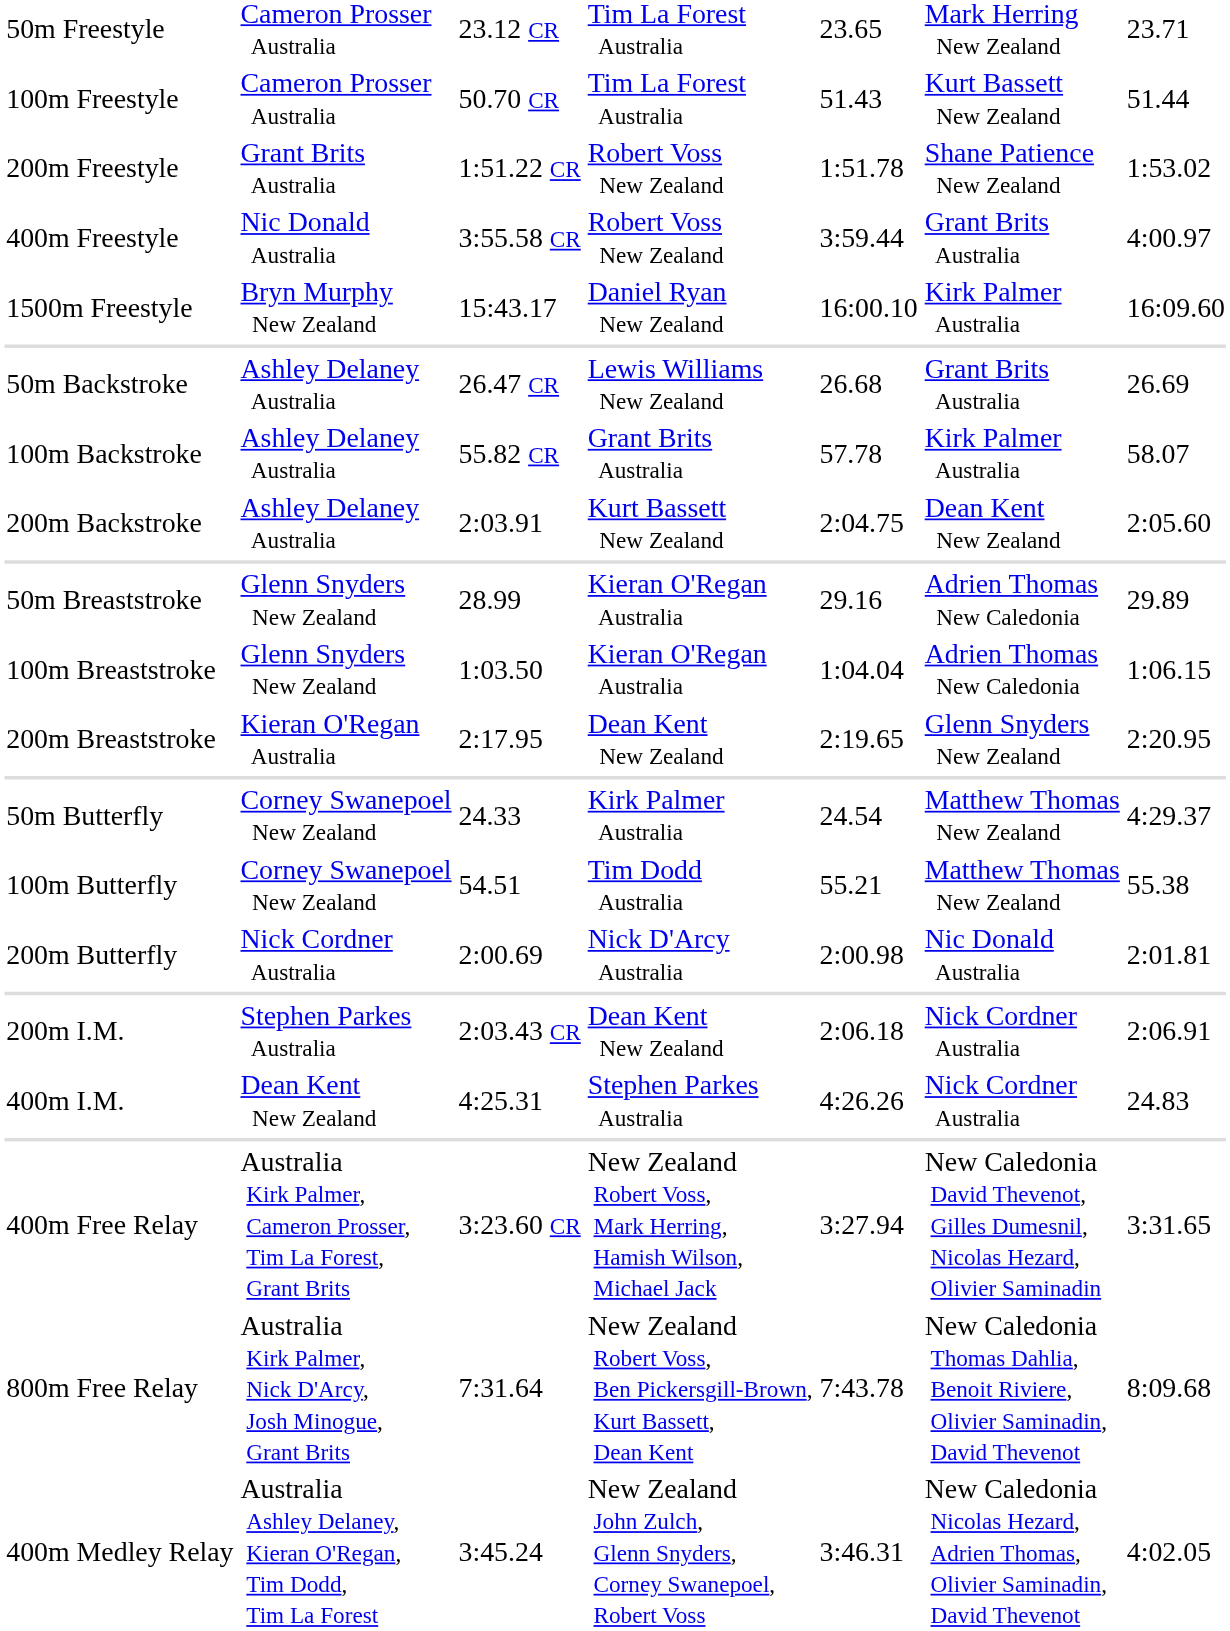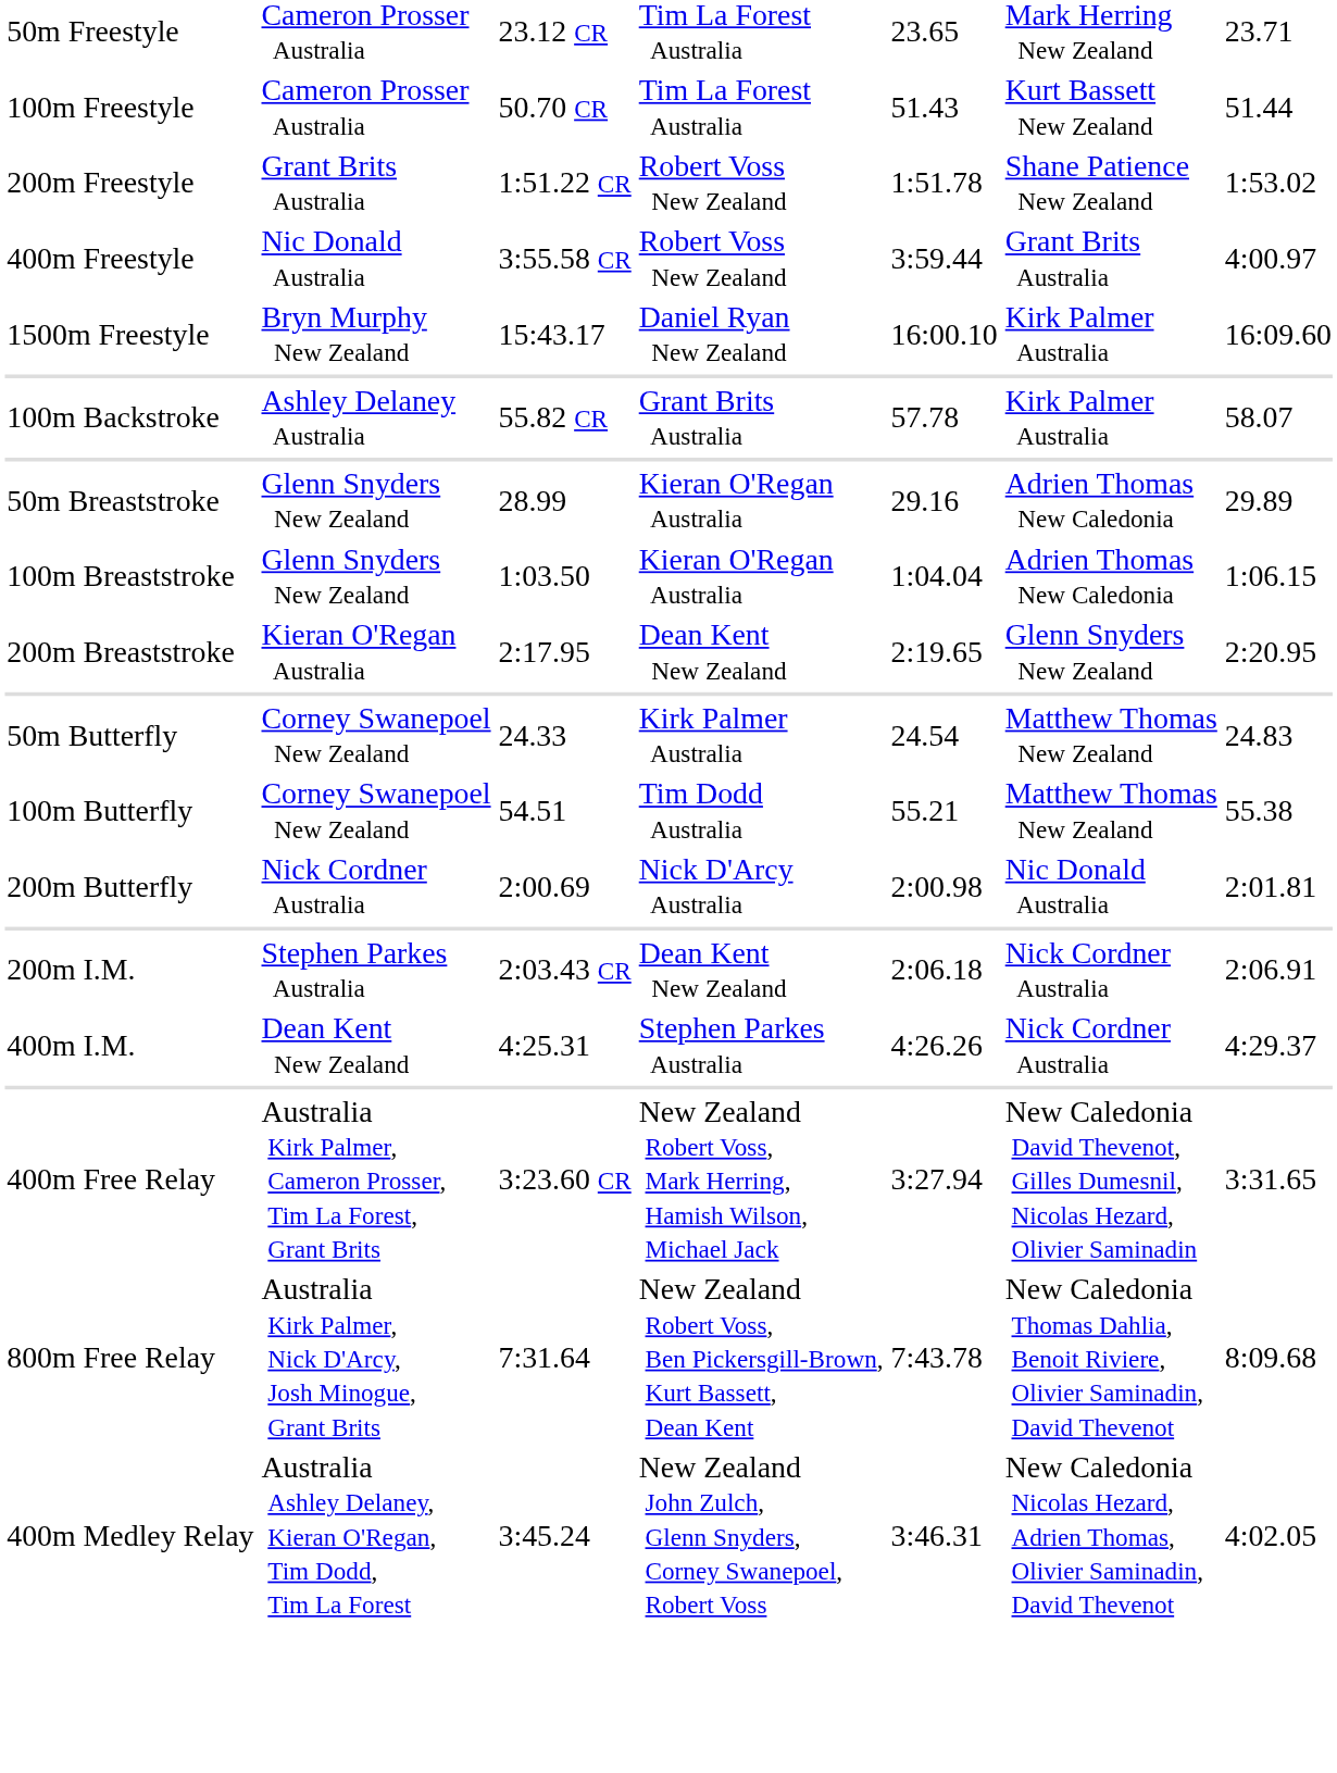- row: 50m Backstroke | Ashley Delaney Australia | 26.47 CR | Lewis Williams New Zealand | 26.68 | Grant Brits Australia | 26.69
- row: 200m Backstroke | Ashley Delaney Australia | 2:03.91 | Kurt Bassett New Zealand | 2:04.75 | Dean Kent New Zealand | 2:05.60
50m Butterfly | column 7: 4:29.37 -> 24.83
400m I.M. | column 7: 24.83 -> 4:29.37
